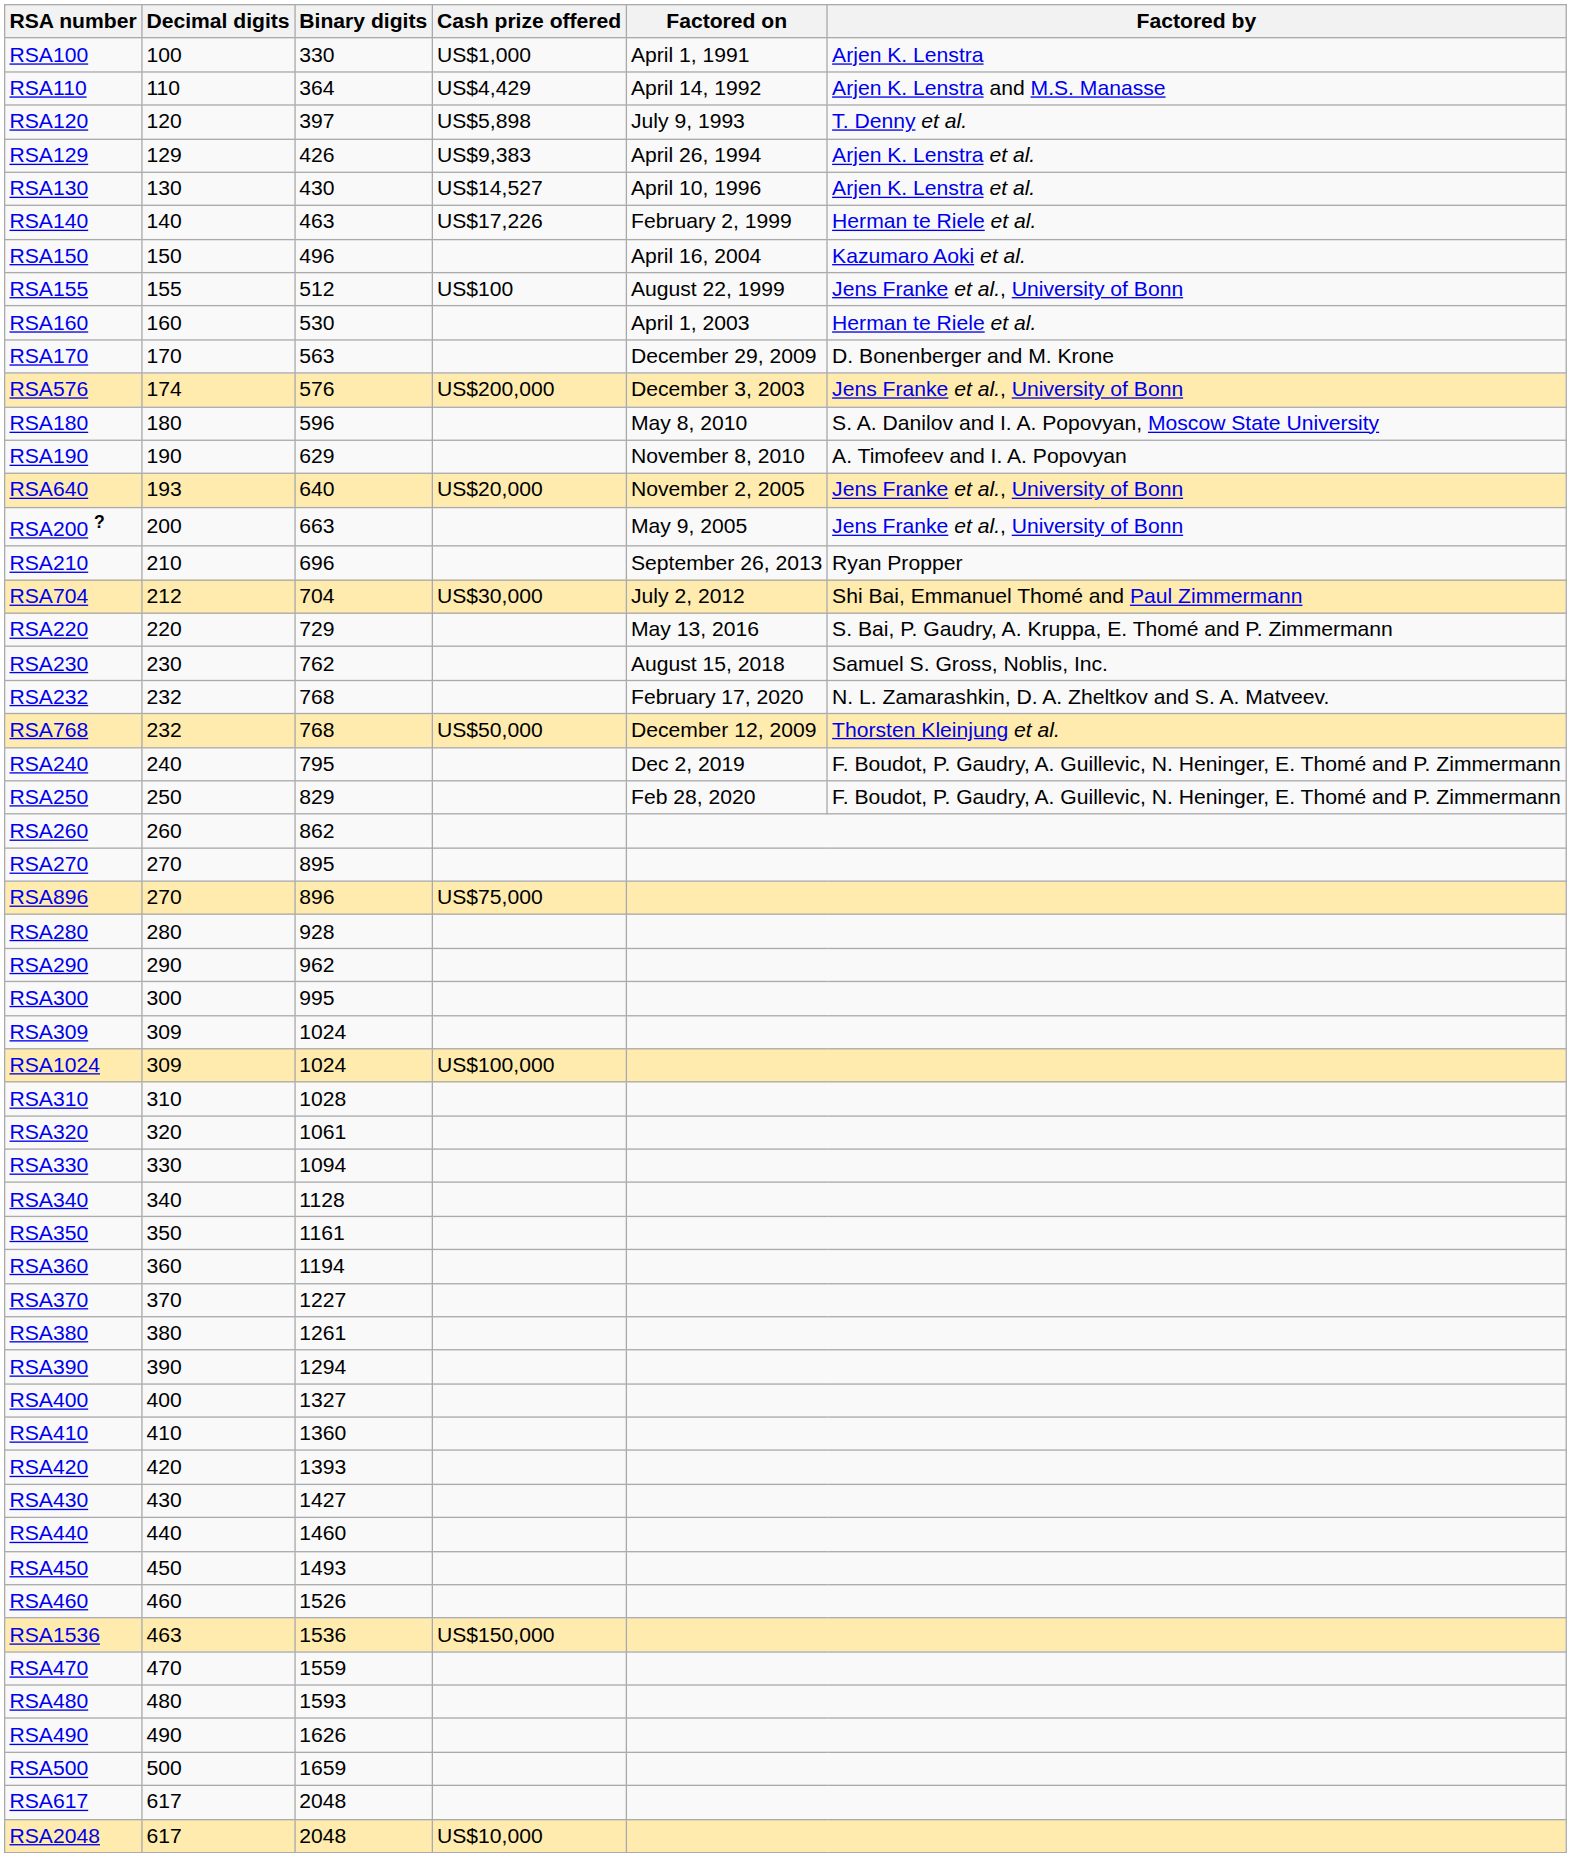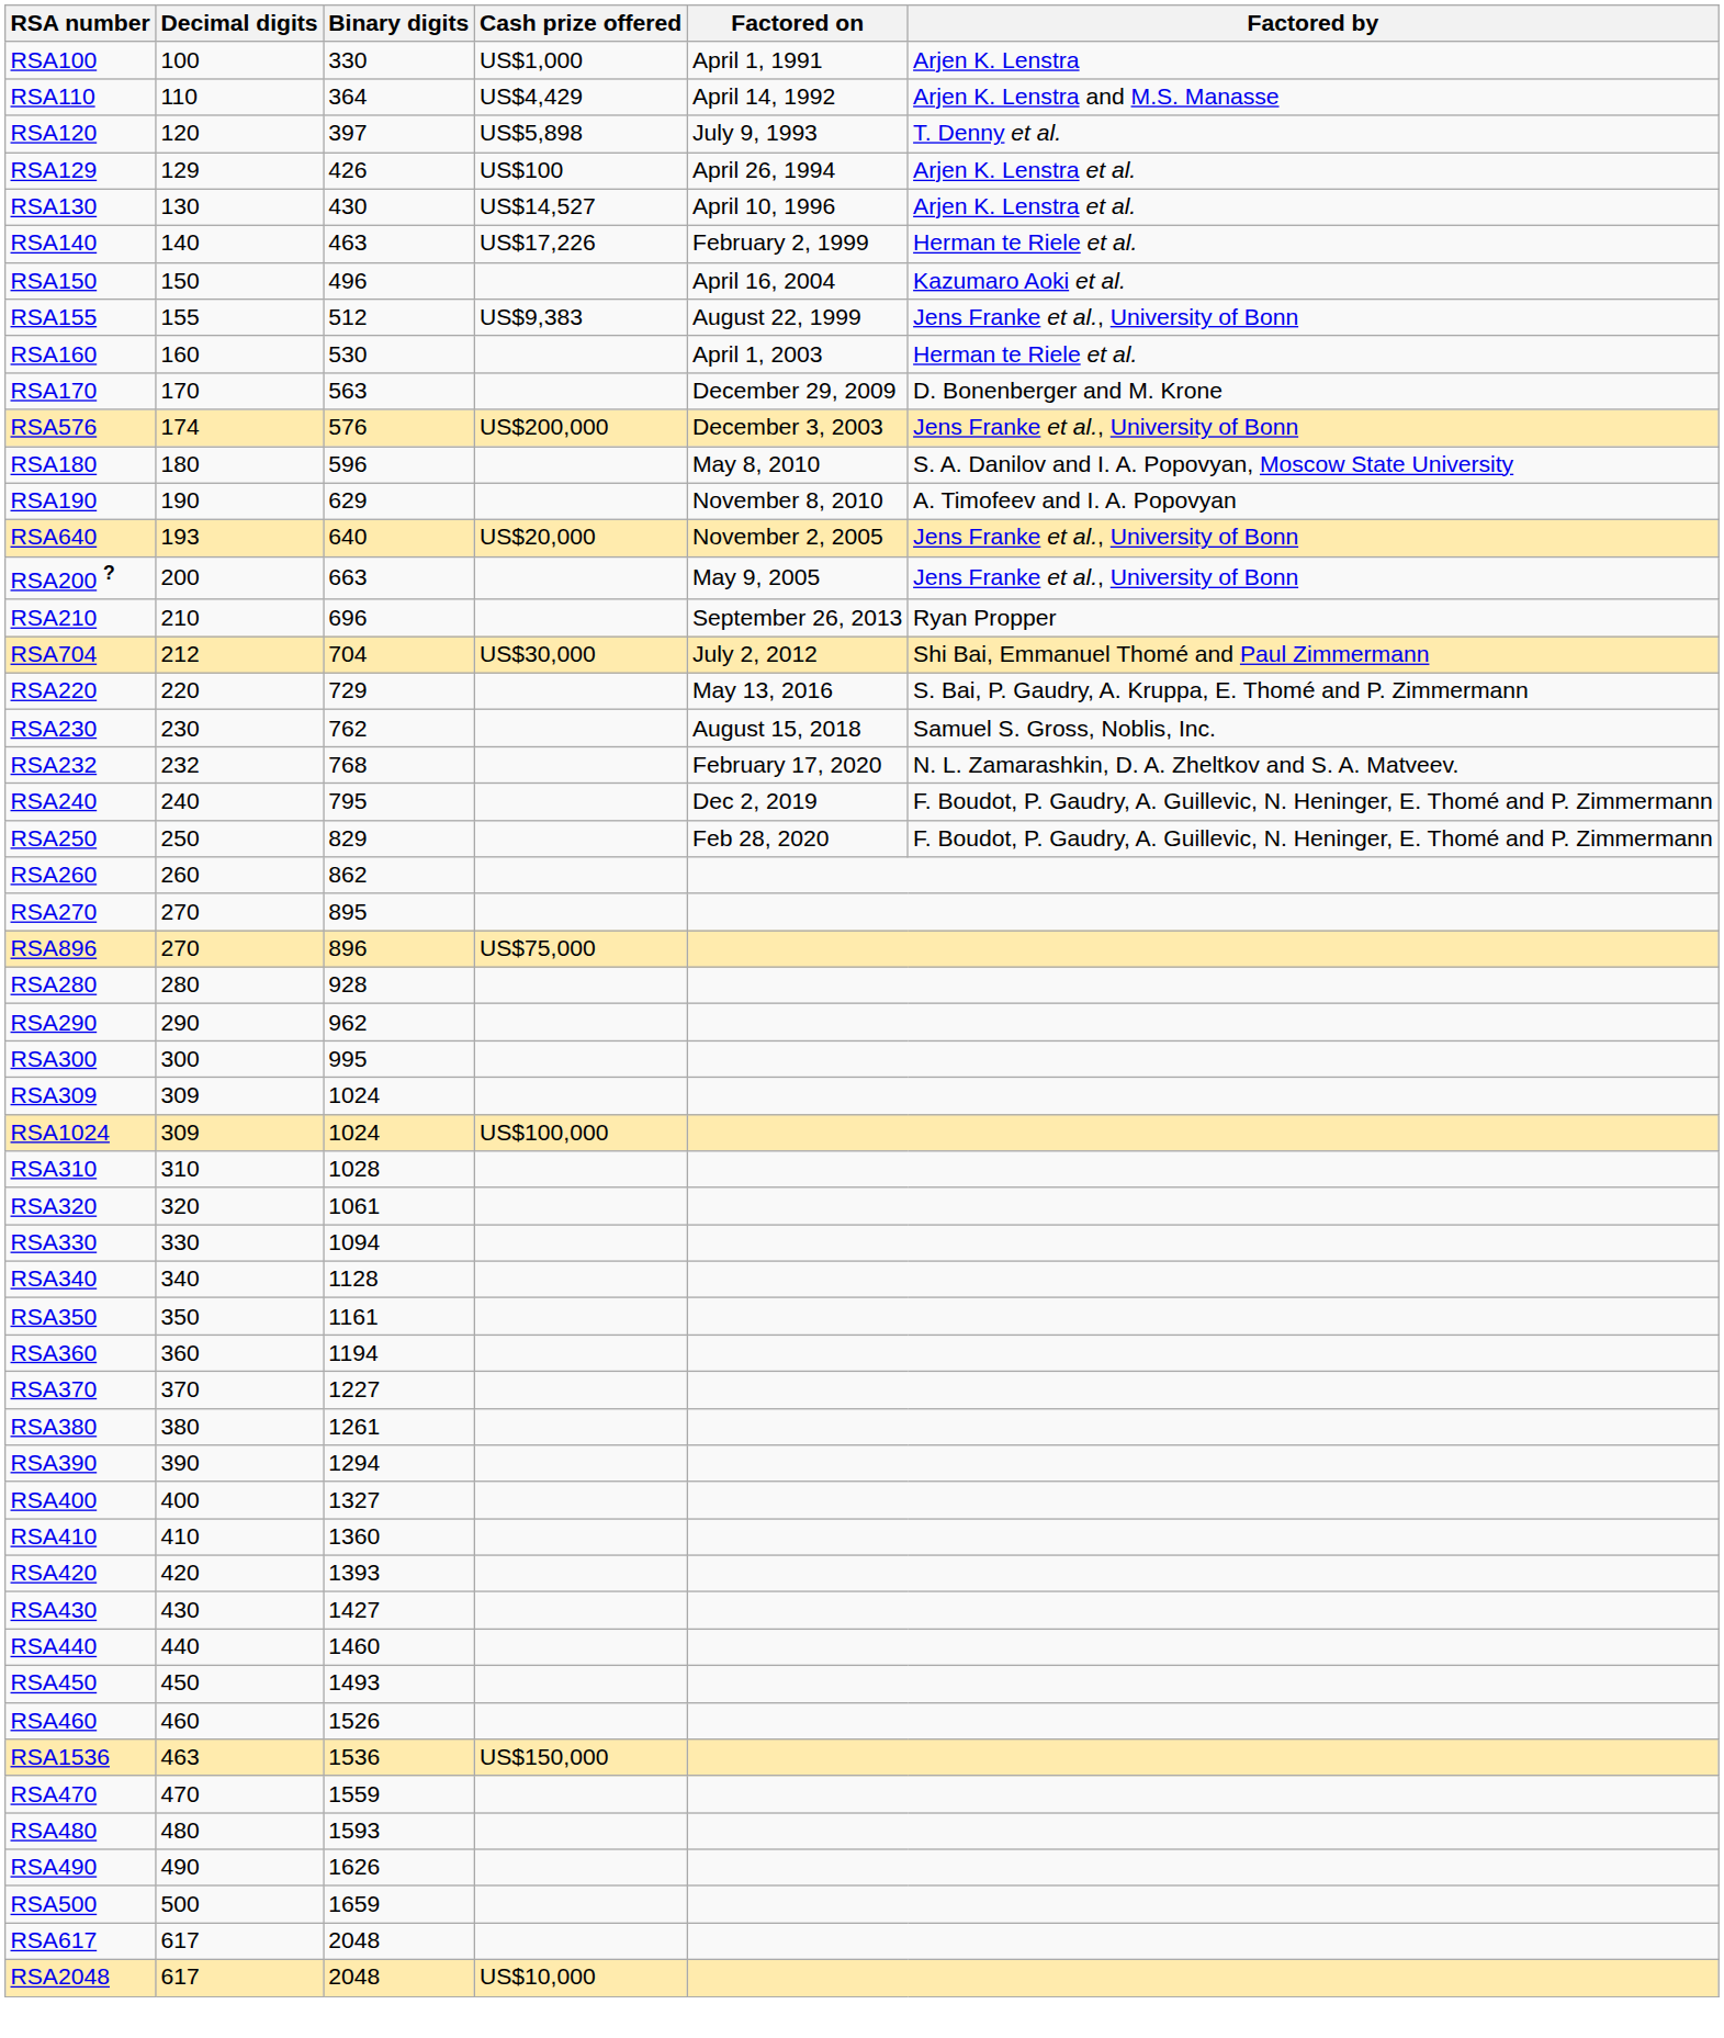RSA129 | Cash prize offered: US$9,383 -> US$100
RSA155 | Cash prize offered: US$100 -> US$9,383
- row: RSA768 | 232 | 768 | US$50,000 | December 12, 2009 | Thorsten Kleinjung et al.
